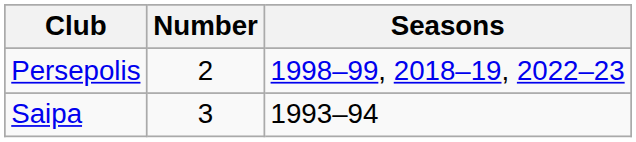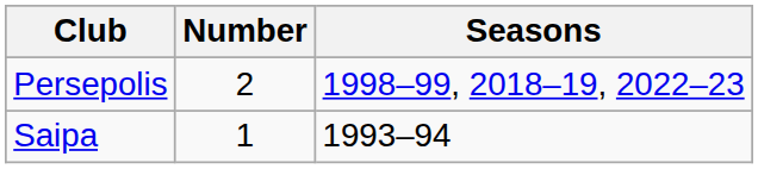Saipa | Number: 3 -> 1
